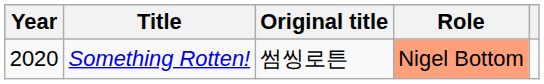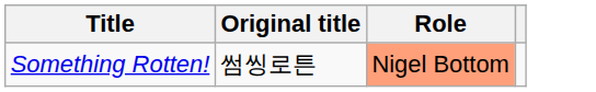- column: Year | 2020
